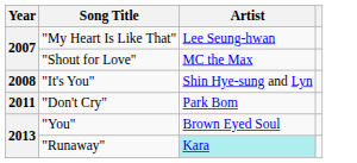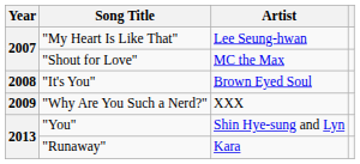"It's You" | Artist: Shin Hye-sung and Lyn -> Brown Eyed Soul
+ row: 2009 | "Why Are You Such a Nerd?" | XXX
- row: 2011 | "Don't Cry" | Park Bom
"You" | Artist: Brown Eyed Soul -> Shin Hye-sung and Lyn
"Runaway" | Artist: paleturquoise background -> no background
